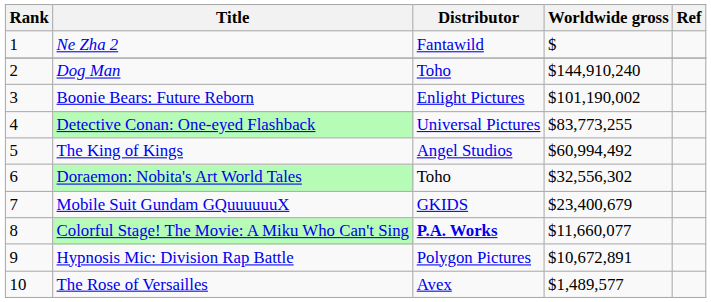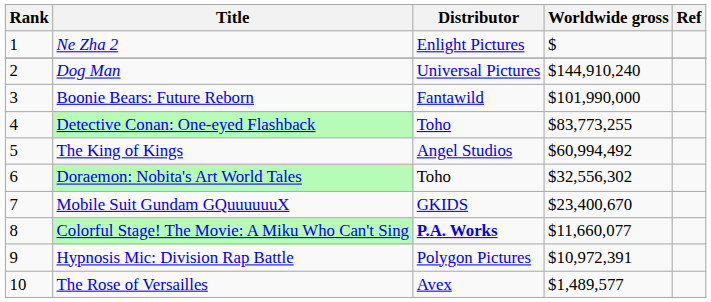Ne Zha 2 | Distributor: Fantawild -> Enlight Pictures
Dog Man | Distributor: Toho -> Universal Pictures
Boonie Bears: Future Reborn | Distributor: Enlight Pictures -> Fantawild
Boonie Bears: Future Reborn | Worldwide gross: $101,190,002 -> $101,990,000
Detective Conan: One-eyed Flashback | Distributor: Universal Pictures -> Toho
Mobile Suit Gundam GQuuuuuuX | Worldwide gross: $23,400,679 -> $23,400,670
Hypnosis Mic: Division Rap Battle | Worldwide gross: $10,672,891 -> $10,972,391
